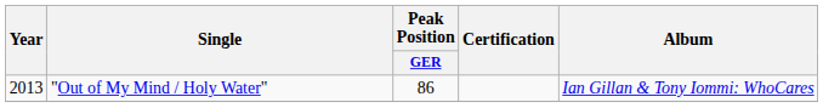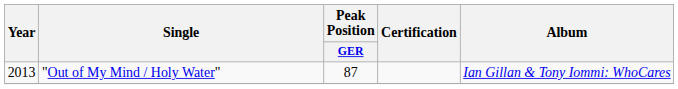"Out of My Mind / Holy Water" | Peak Position / GER: 86 -> 87
